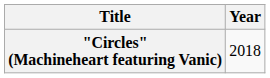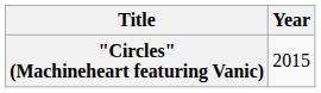"Circles" (Machineheart featuring Vanic) | Year: 2018 -> 2015
